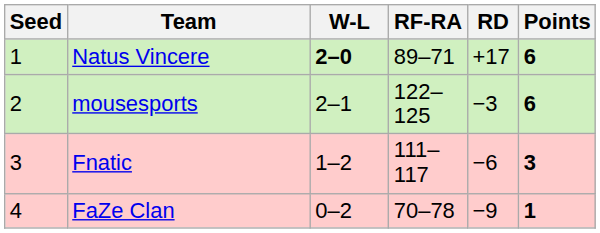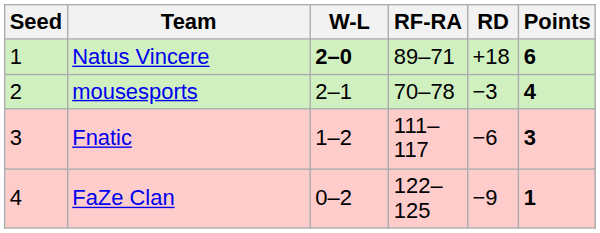Natus Vincere | RD: +17 -> +18
mousesports | RF-RA: 122–125 -> 70–78
mousesports | Points: 6 -> 4
FaZe Clan | RF-RA: 70–78 -> 122–125
